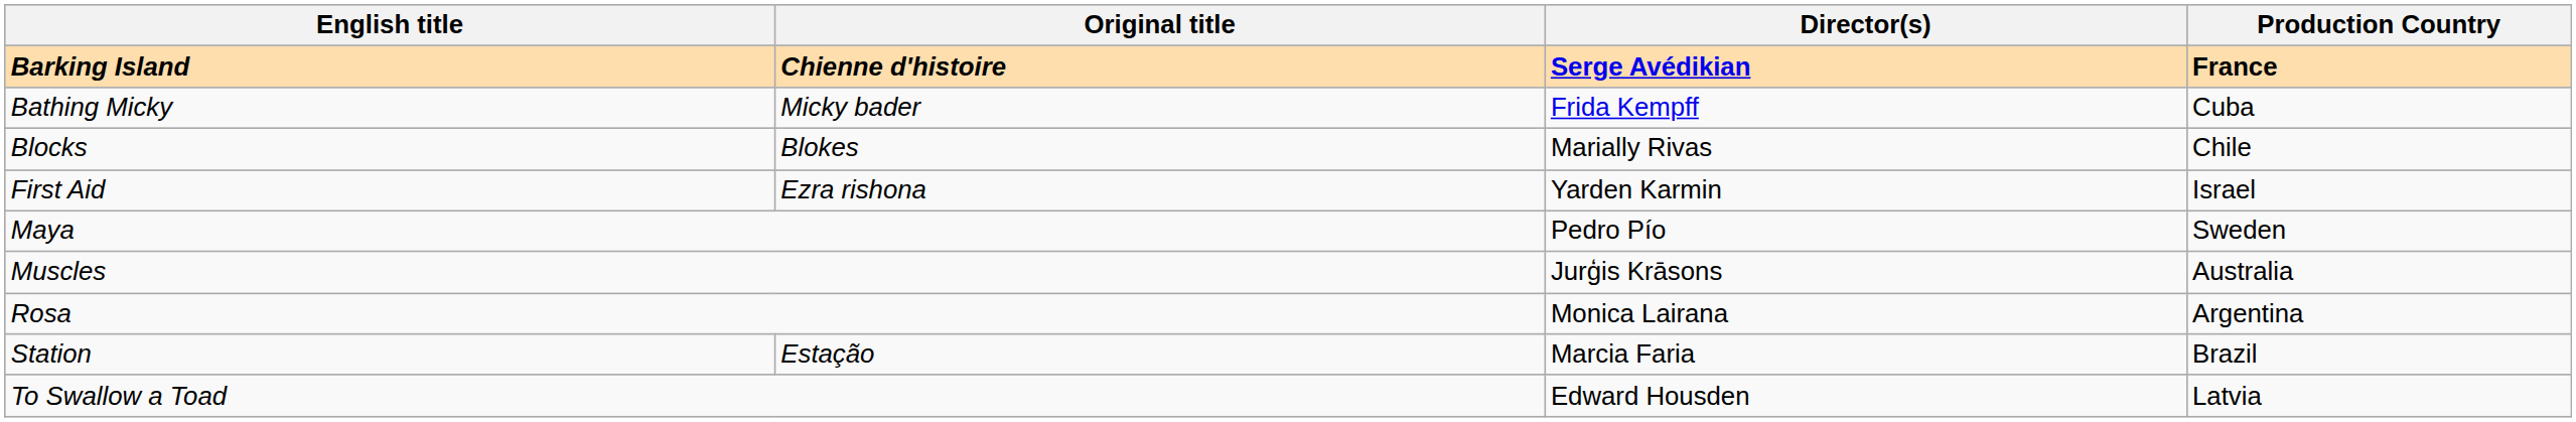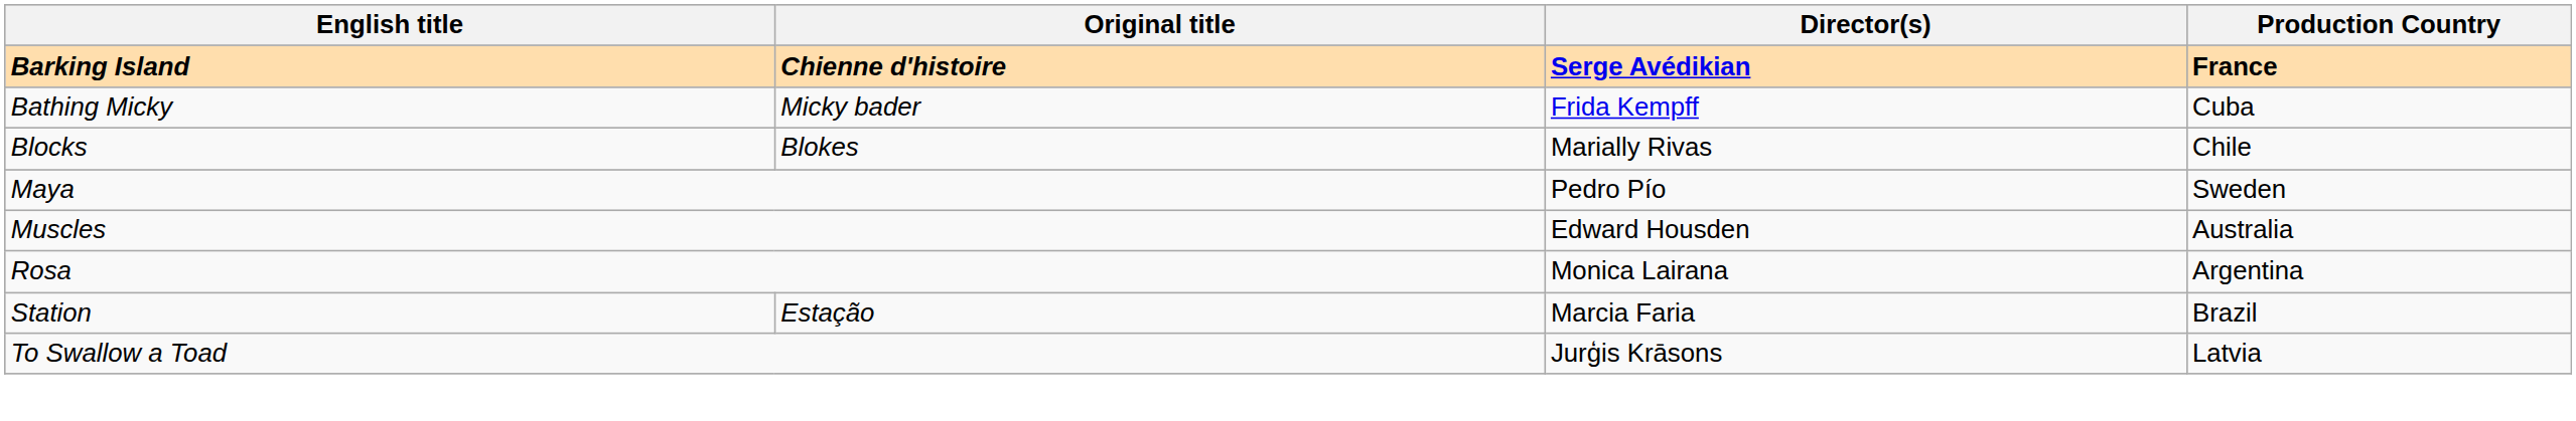- row: First Aid | Ezra rishona | Yarden Karmin | Israel
Muscles | Director(s): Jurģis Krāsons -> Edward Housden
To Swallow a Toad | Director(s): Edward Housden -> Jurģis Krāsons
